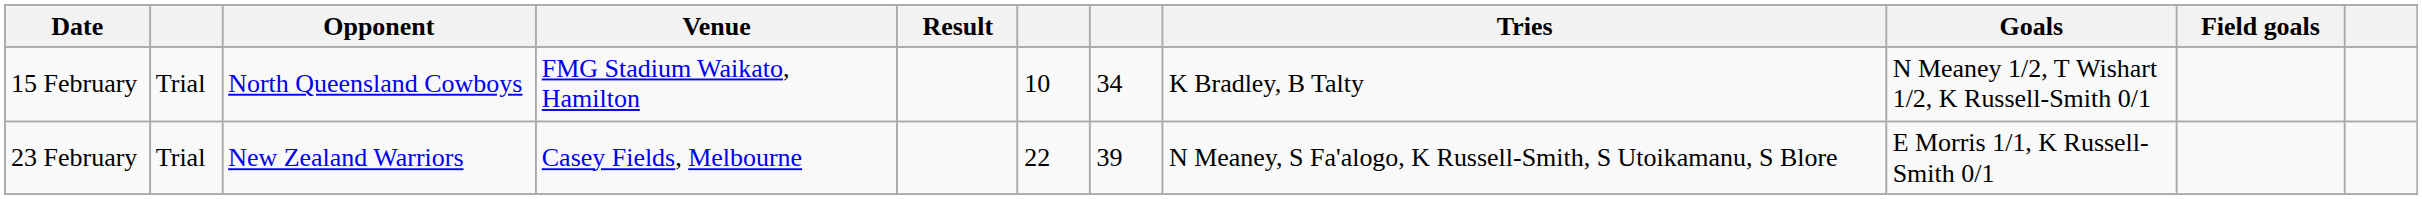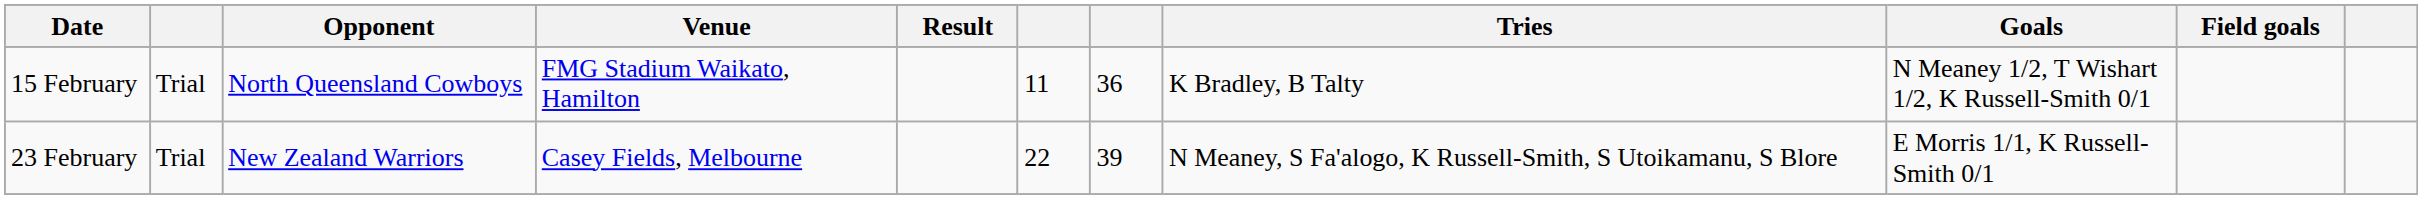15 February | column 6: 10 -> 11
15 February | column 7: 34 -> 36
